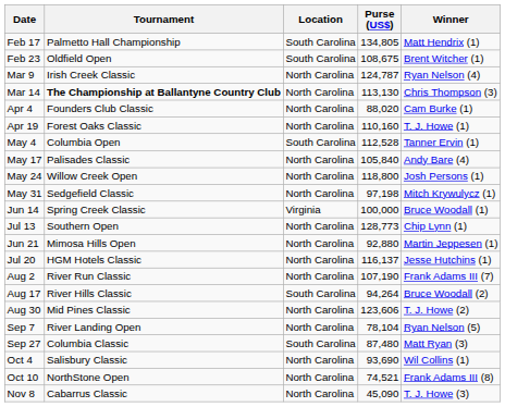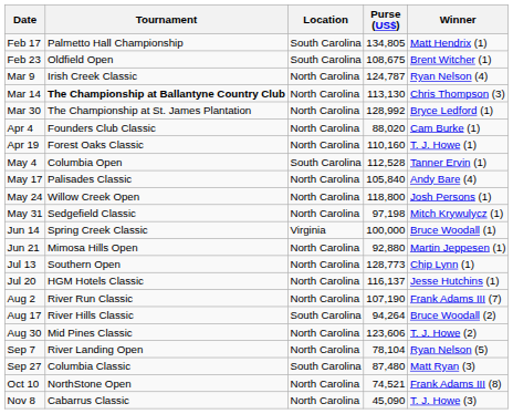+ row: Mar 30 | The Championship at St. James Plantation | North Carolina | 128,992 | Bryce Ledford (1)
rows swapped: Jun 21 <-> Jul 13
- row: Oct 4 | Salisbury Classic | North Carolina | 93,690 | Wil Collins (1)
